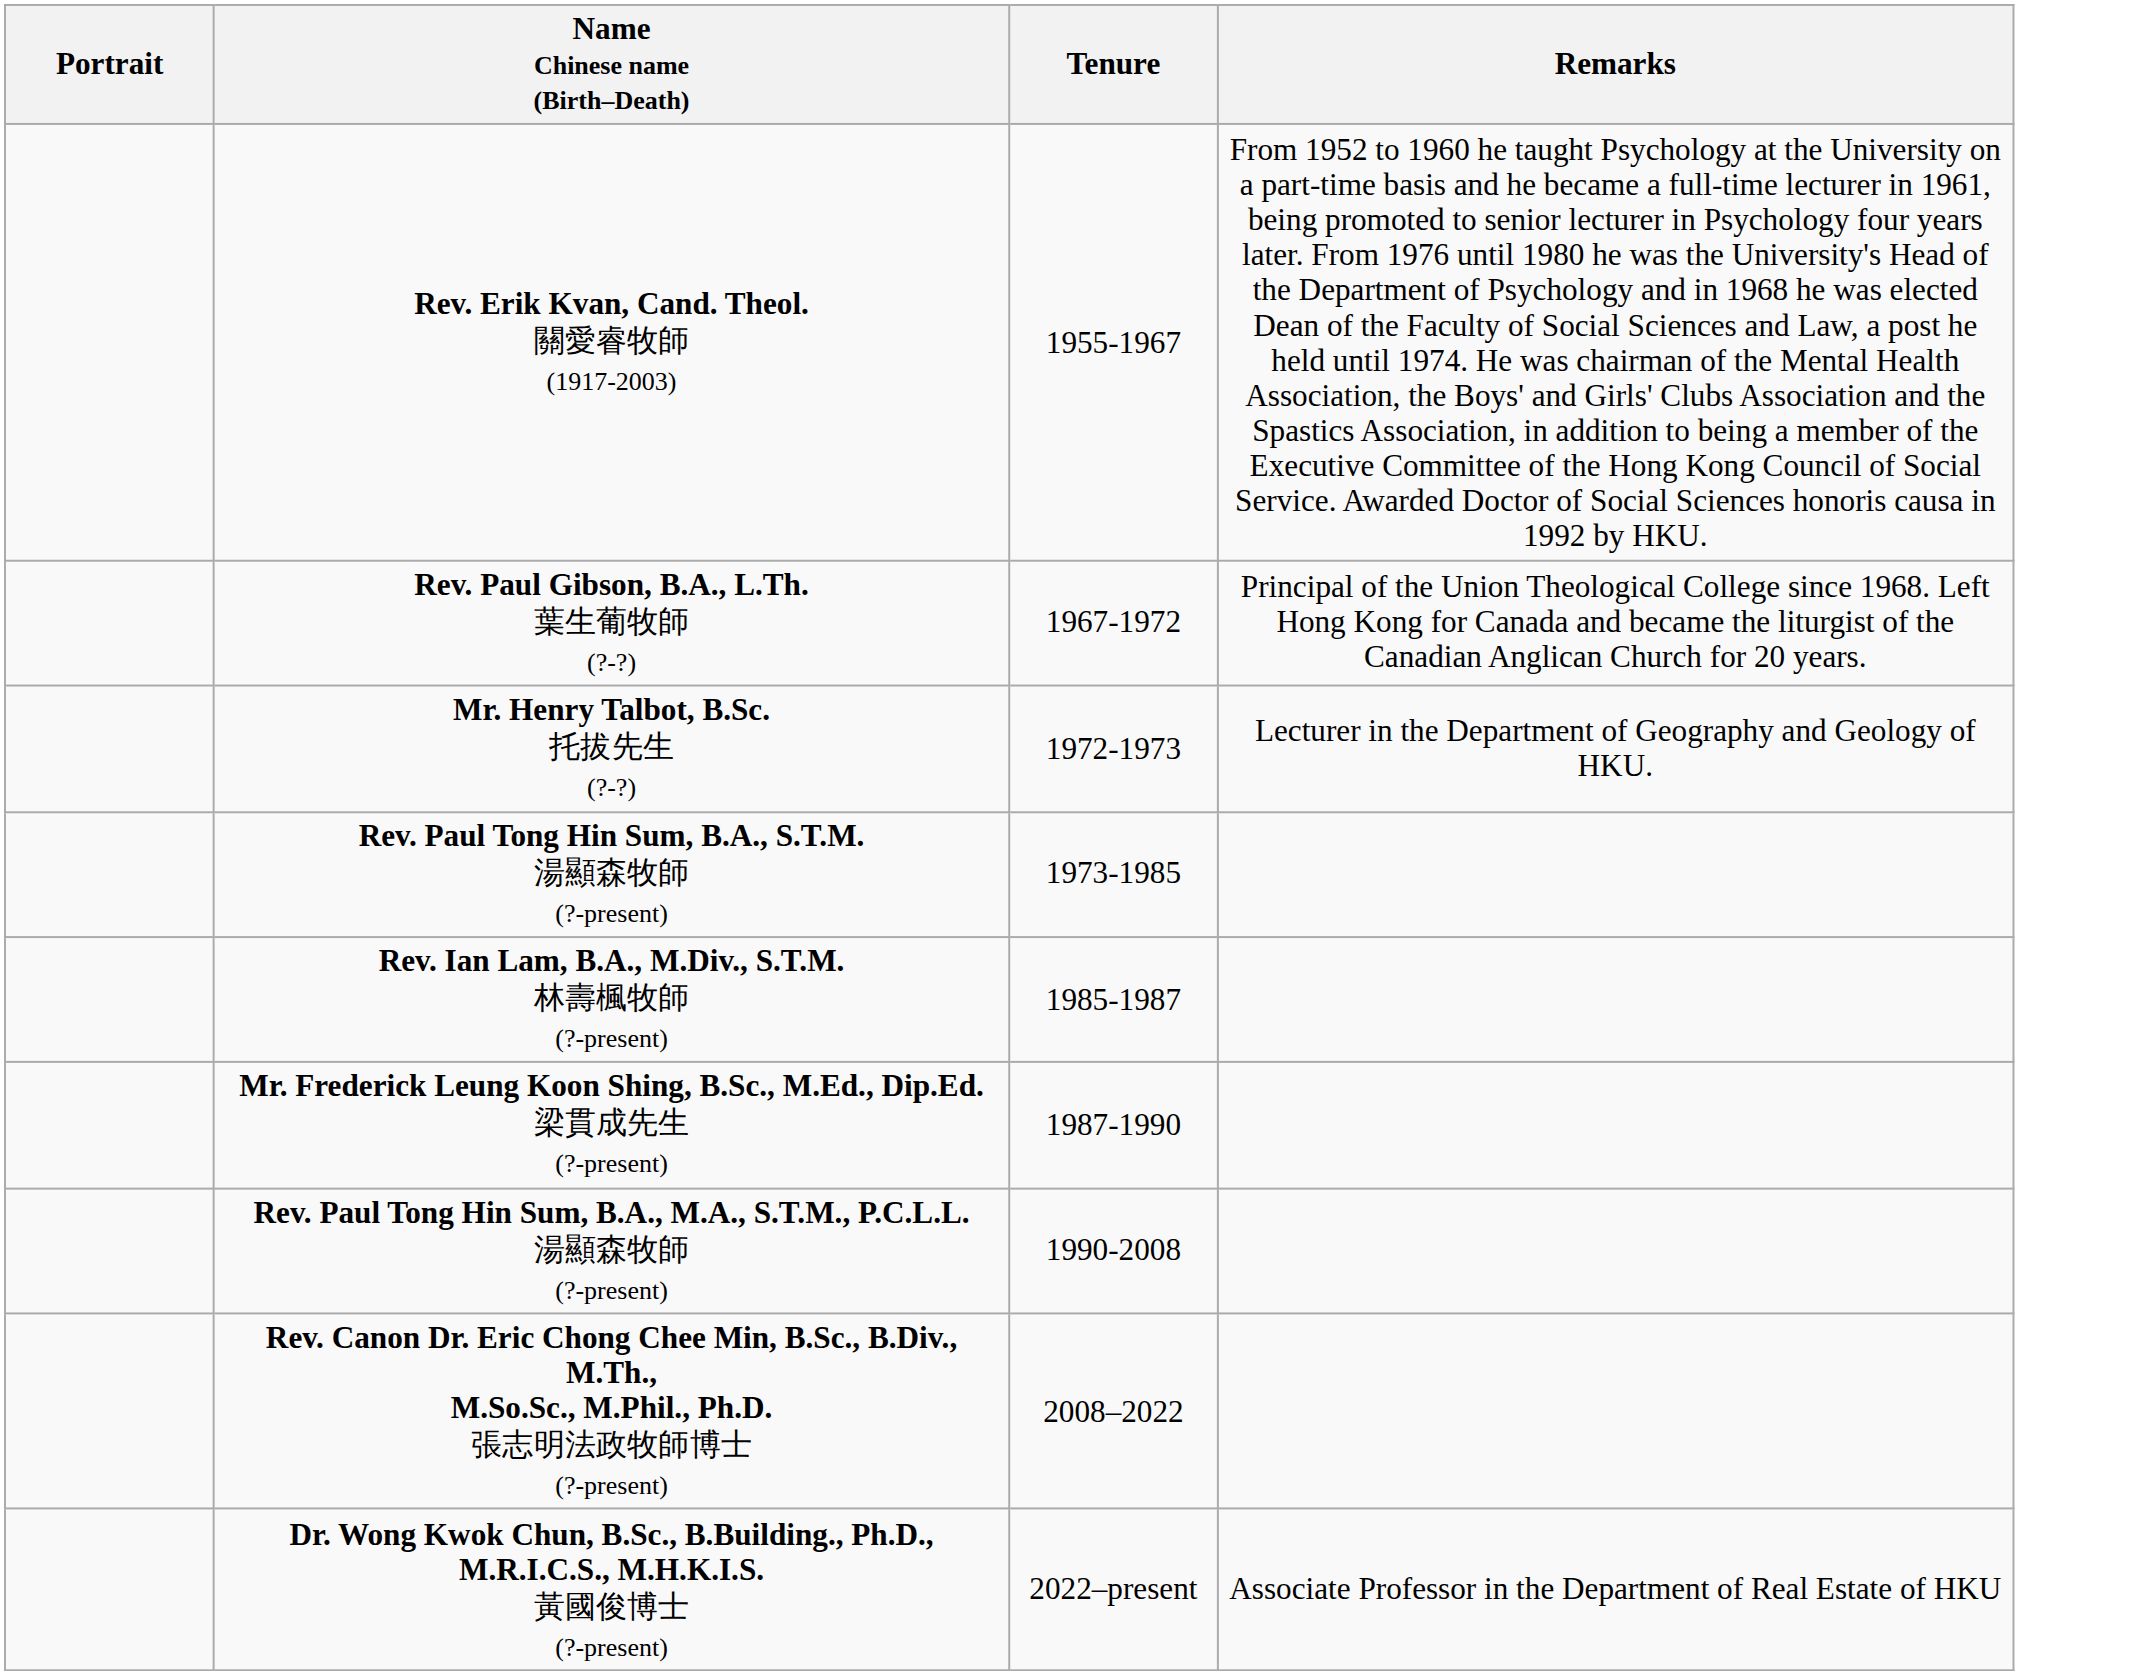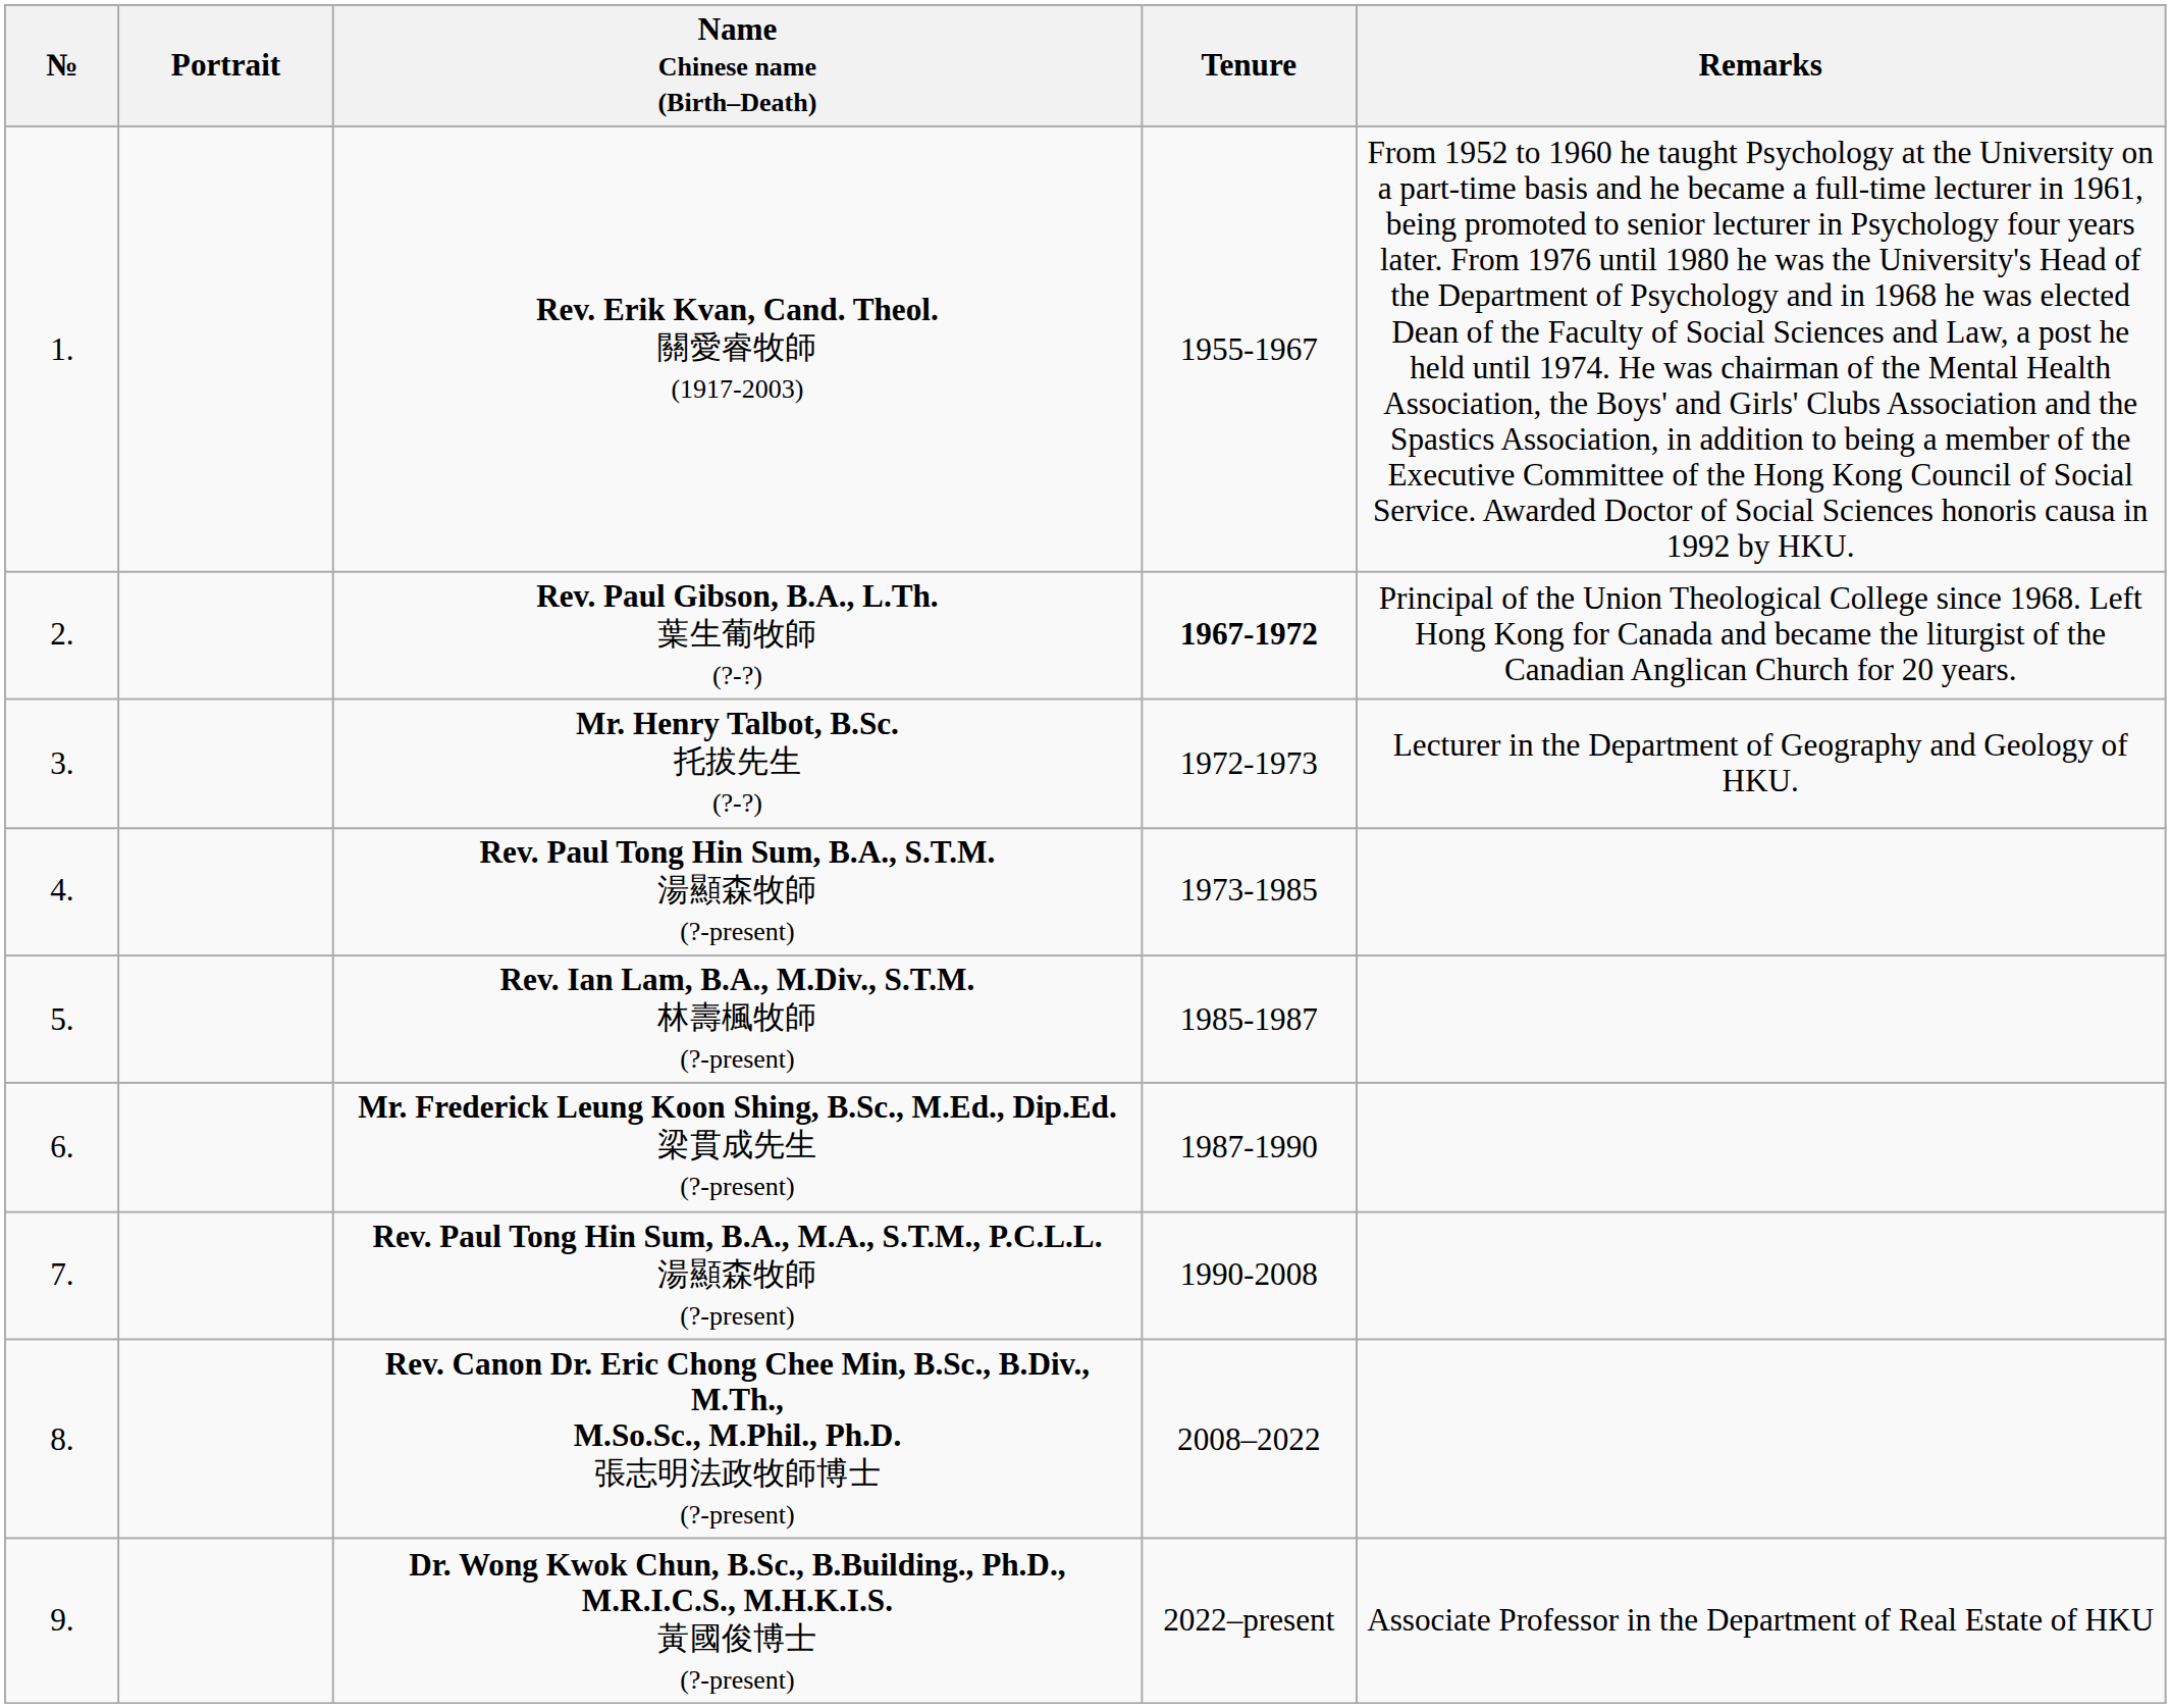+ column: № | 1. | 2. | 3. | 4. | 5. | 6. | 7. | 8. | 9.
Rev. Paul Gibson, B.A., L.Th. 葉生葡牧師 (?-?) | Tenure: normal -> bold
